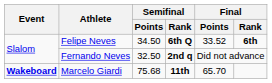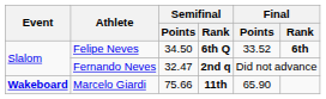Fernando Neves | Semifinal / Points: 32.50 -> 32.47
Marcelo Giardi | Semifinal / Points: 75.68 -> 75.66
Marcelo Giardi | Final / Points: 65.70 -> 65.90
